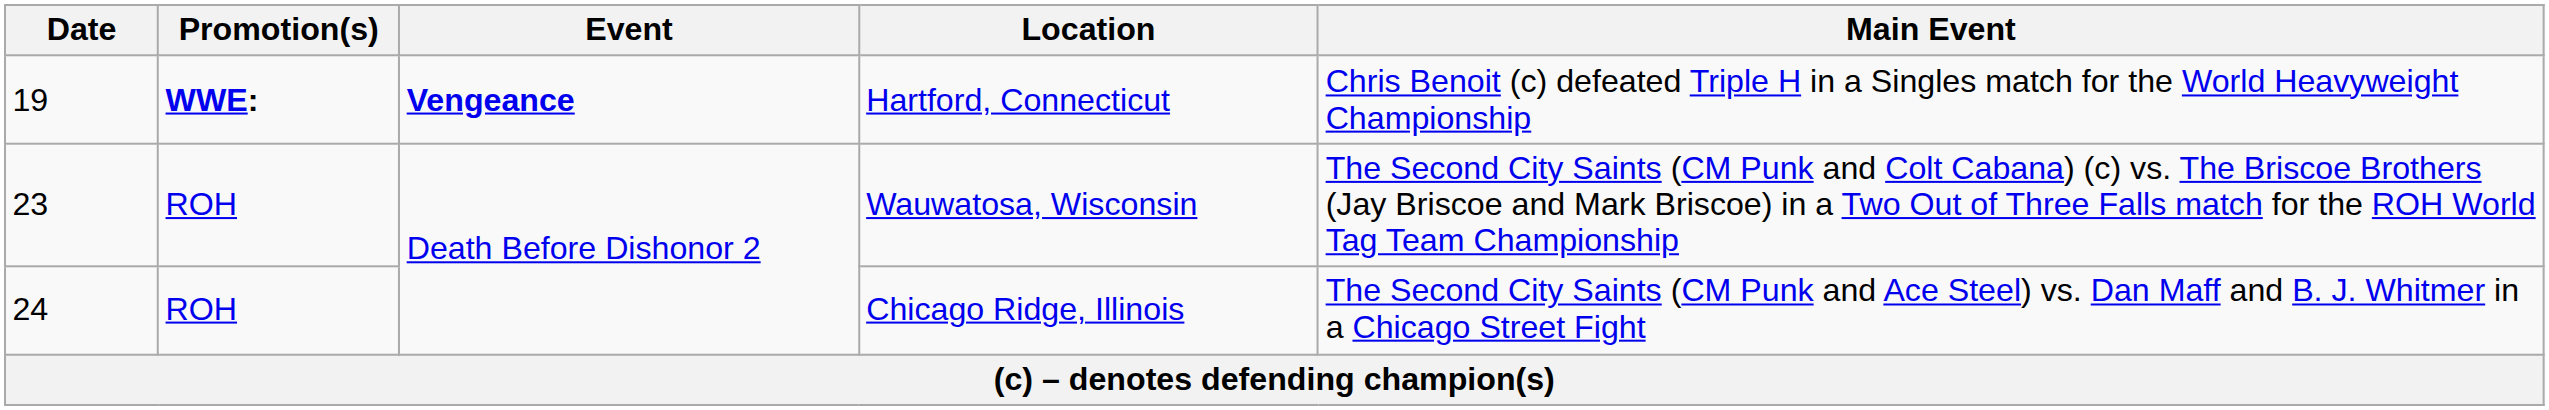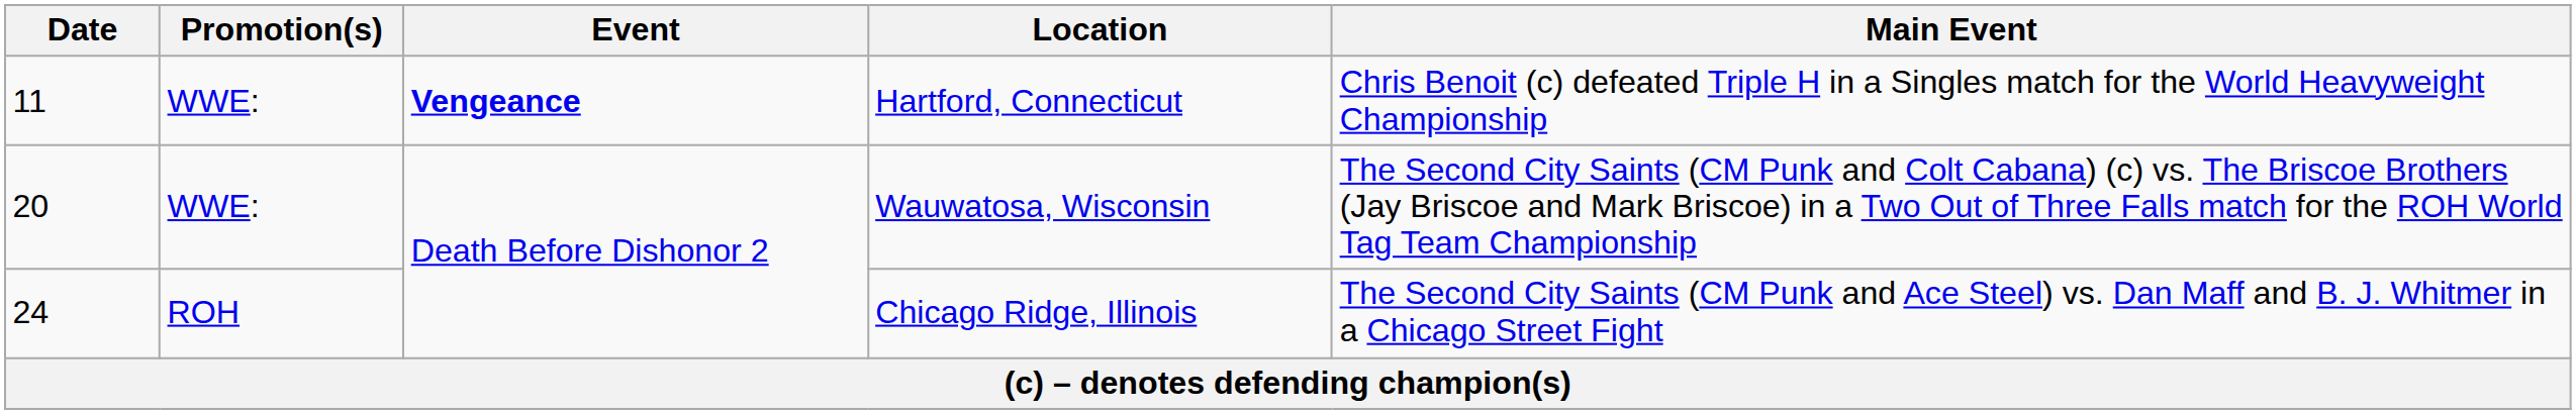Hartford, Connecticut | Date: 19 -> 11
Hartford, Connecticut | Promotion(s): bold -> normal
Wauwatosa, Wisconsin | Date: 23 -> 20
Wauwatosa, Wisconsin | Promotion(s): ROH -> WWE:
